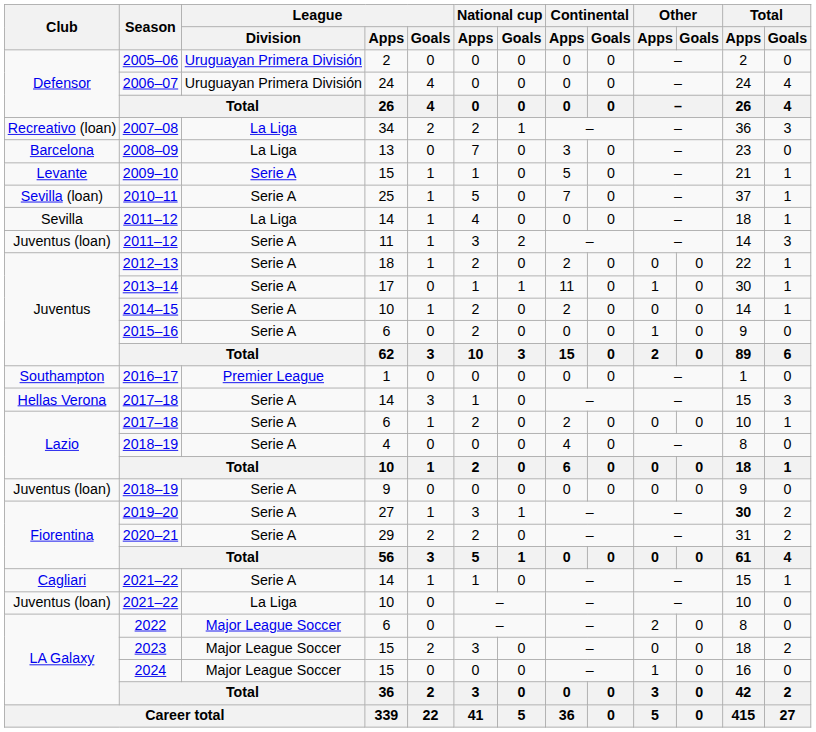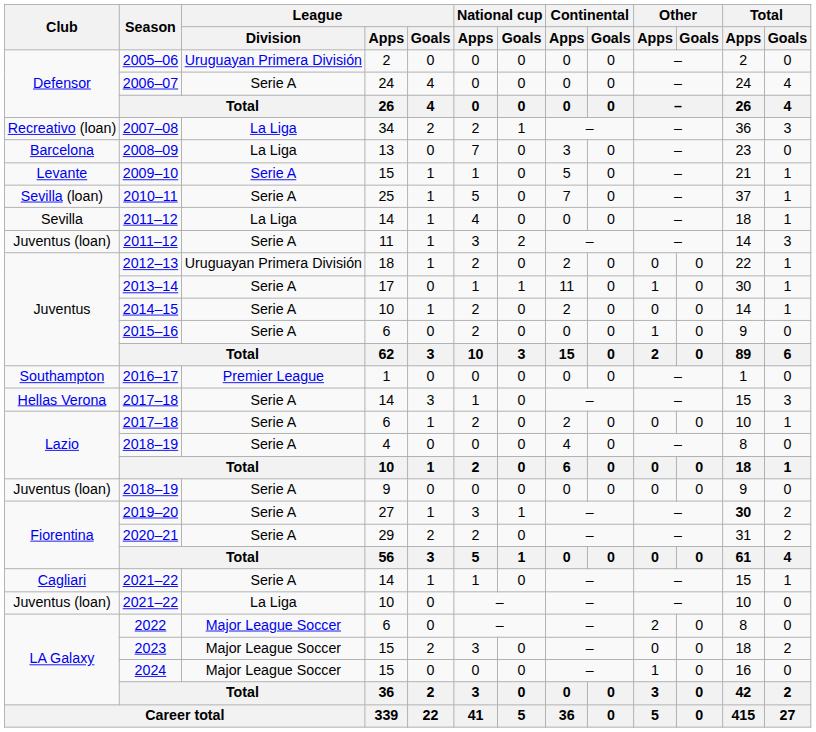2006–07 | League / Division: Uruguayan Primera División -> Serie A
2012–13 | League / Division: Serie A -> Uruguayan Primera División
